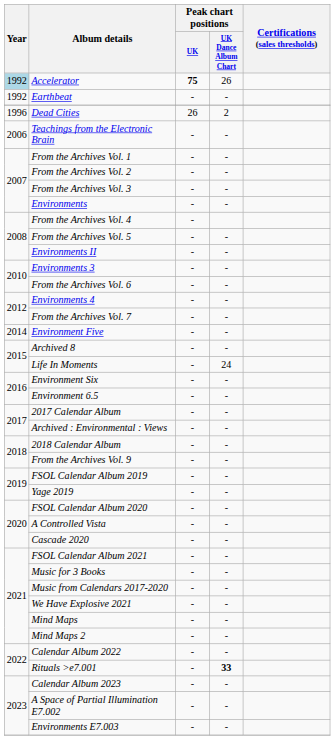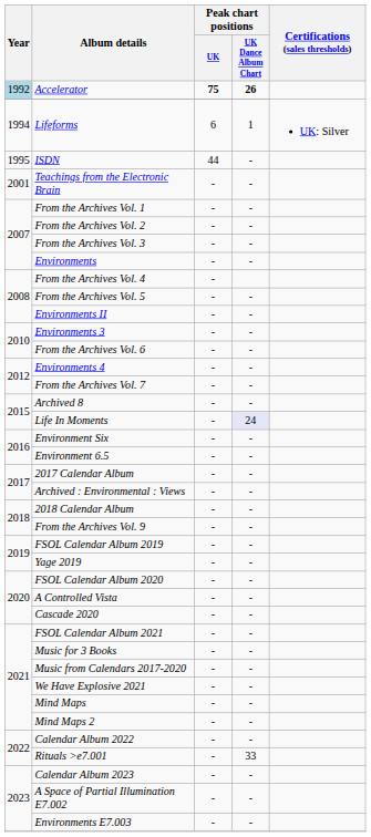Accelerator | Peak chart positions / UK Dance Album Chart: normal -> bold
- row: 1992 | Earthbeat | - | -
+ row: 1994 | Lifeforms | 6 | 1 | UK: Silver
+ row: 1995 | ISDN | 44 | -
- row: 1996 | Dead Cities | 26 | 2
Teachings from the Electronic Brain | Year: 2006 -> 2001
- row: 2014 | Environment Five | - | -
Life In Moments | Peak chart positions / UK Dance Album Chart: no background -> lavender background
Rituals >e7.001 | Peak chart positions / UK Dance Album Chart: bold -> normal
